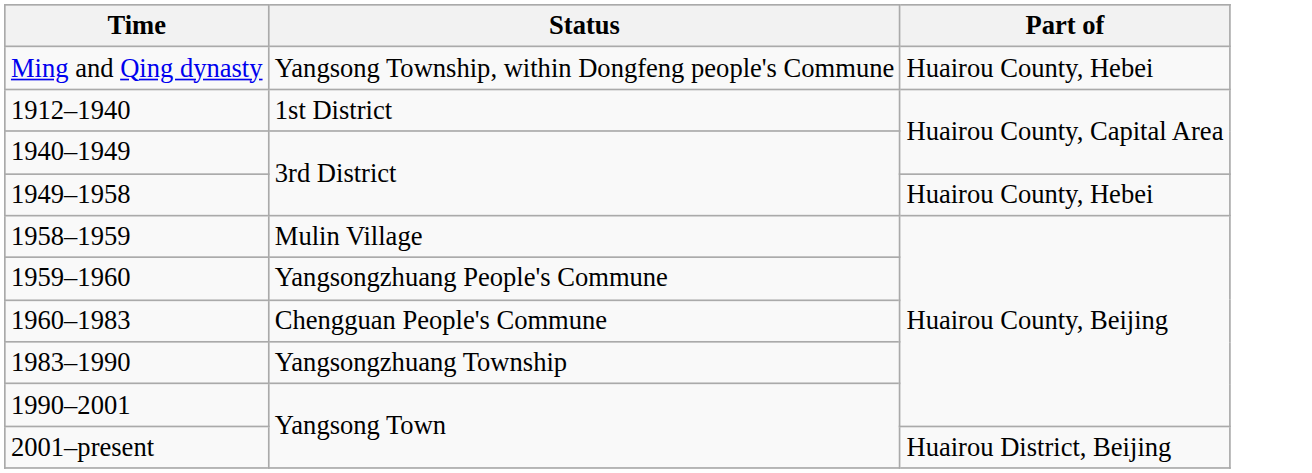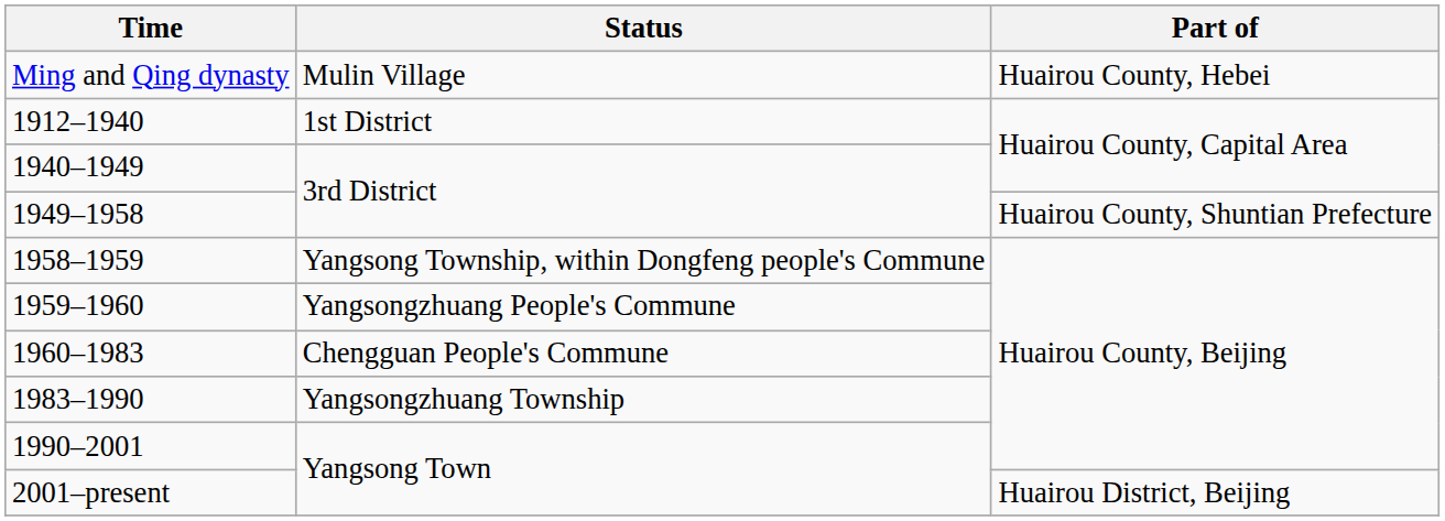Ming and Qing dynasty | Status: Yangsong Township, within Dongfeng people's Commune -> Mulin Village
1949–1958 | Part of: Huairou County, Hebei -> Huairou County, Shuntian Prefecture
1958–1959 | Status: Mulin Village -> Yangsong Township, within Dongfeng people's Commune
